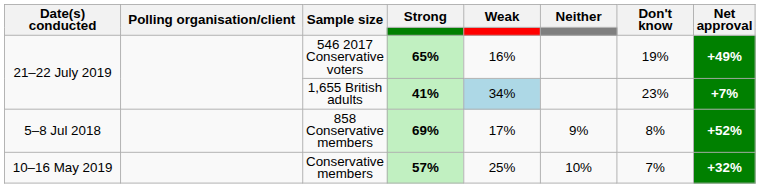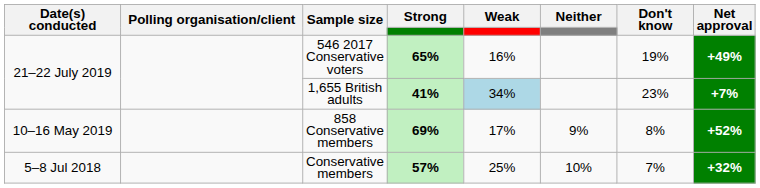858 Conservative members | Date(s) conducted: 5–8 Jul 2018 -> 10–16 May 2019
Conservative members | Date(s) conducted: 10–16 May 2019 -> 5–8 Jul 2018
